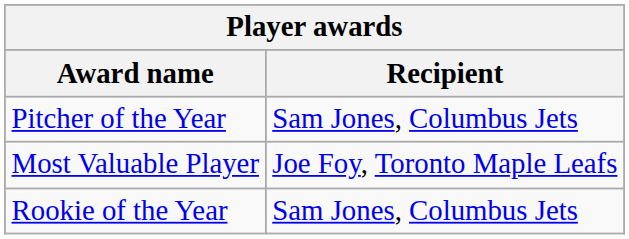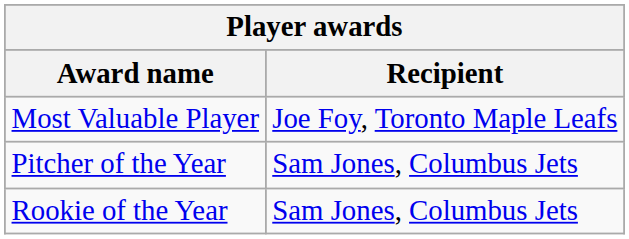rows swapped: Most Valuable Player <-> Pitcher of the Year
